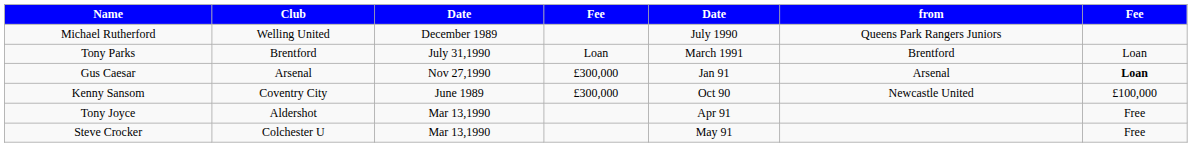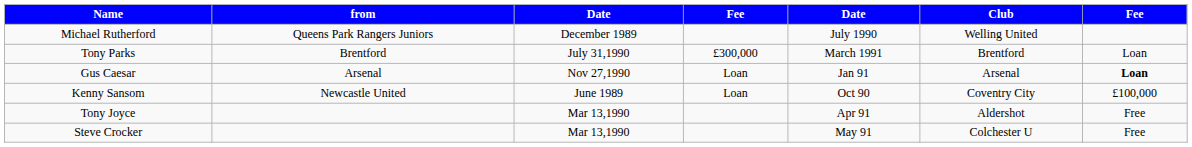columns swapped: from <-> Club
Tony Parks | column 4: Loan -> £300,000
Gus Caesar | column 4: £300,000 -> Loan
Kenny Sansom | column 4: £300,000 -> Loan
